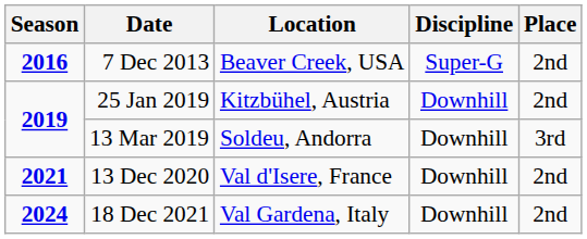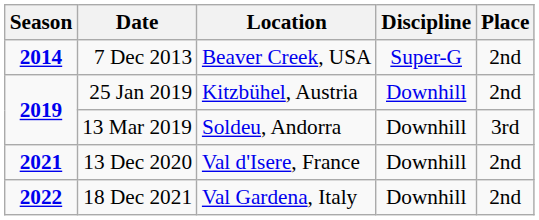7 Dec 2013 | Season: 2016 -> 2014
18 Dec 2021 | Season: 2024 -> 2022
